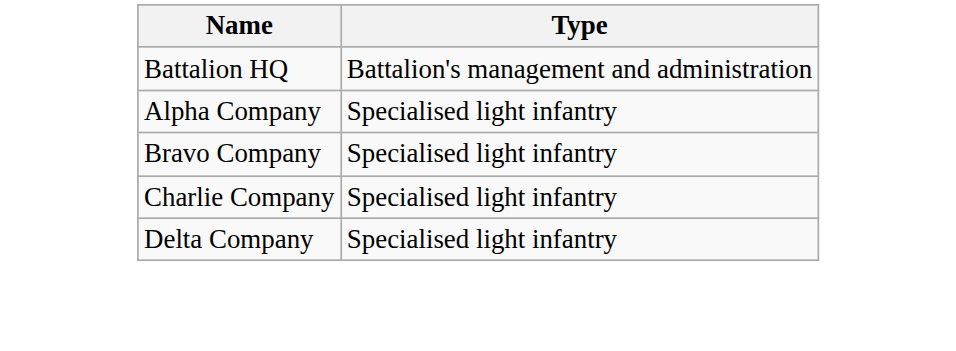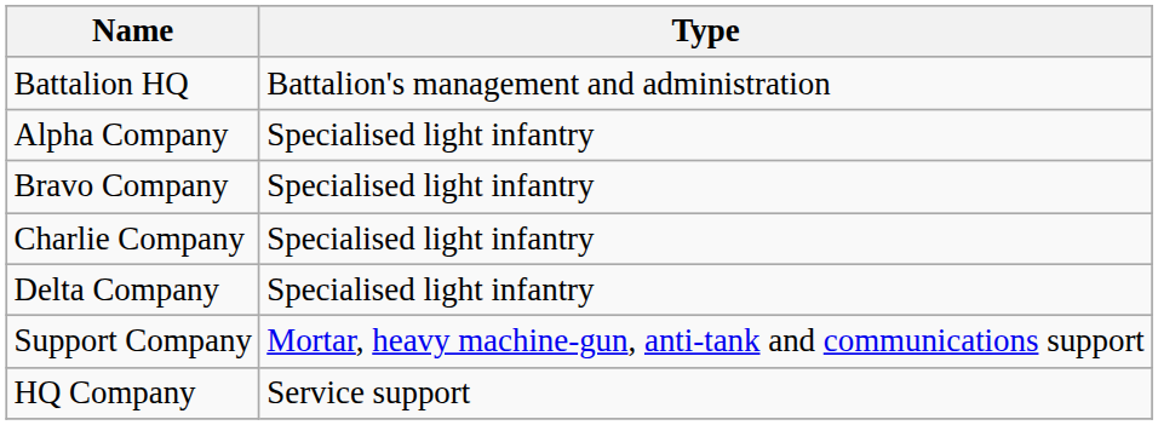+ row: Support Company | Mortar, heavy machine-gun, anti-tank and communications support
+ row: HQ Company | Service support
